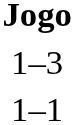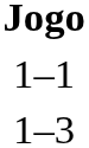rows swapped: 1–3 <-> 1–1
